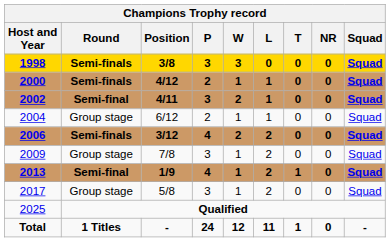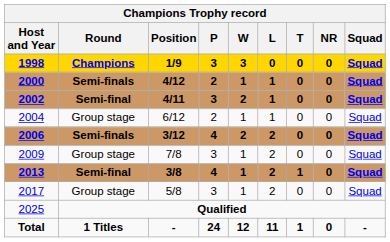1998 | Champions Trophy record / Round: Semi-finals -> Champions
1998 | Champions Trophy record / Position: 3/8 -> 1/9
2013 | Champions Trophy record / Position: 1/9 -> 3/8
